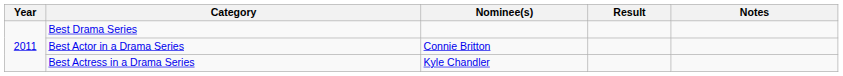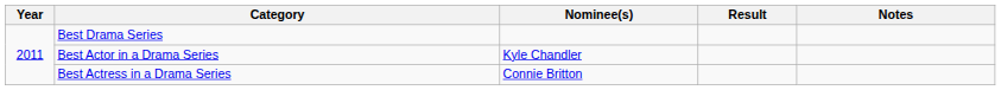Best Actor in a Drama Series | Nominee(s): Connie Britton -> Kyle Chandler
Best Actress in a Drama Series | Nominee(s): Kyle Chandler -> Connie Britton
